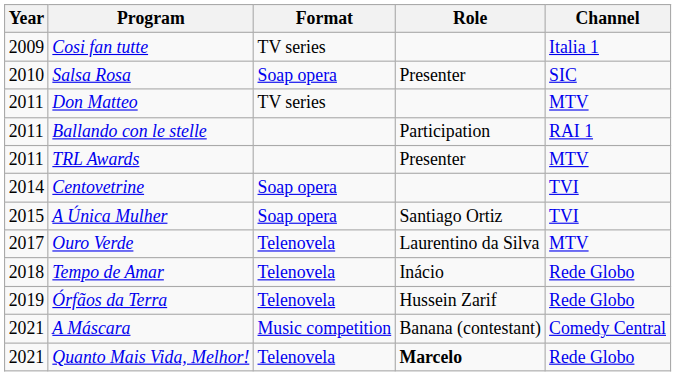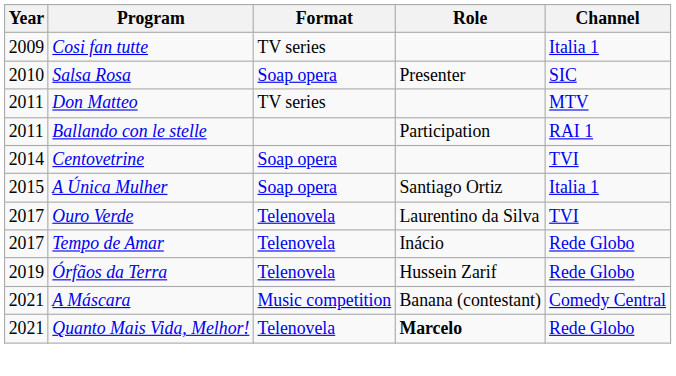- row: 2011 | TRL Awards | Presenter | MTV
A Única Mulher | Channel: TVI -> Italia 1
Ouro Verde | Channel: MTV -> TVI
Tempo de Amar | Year: 2018 -> 2017
